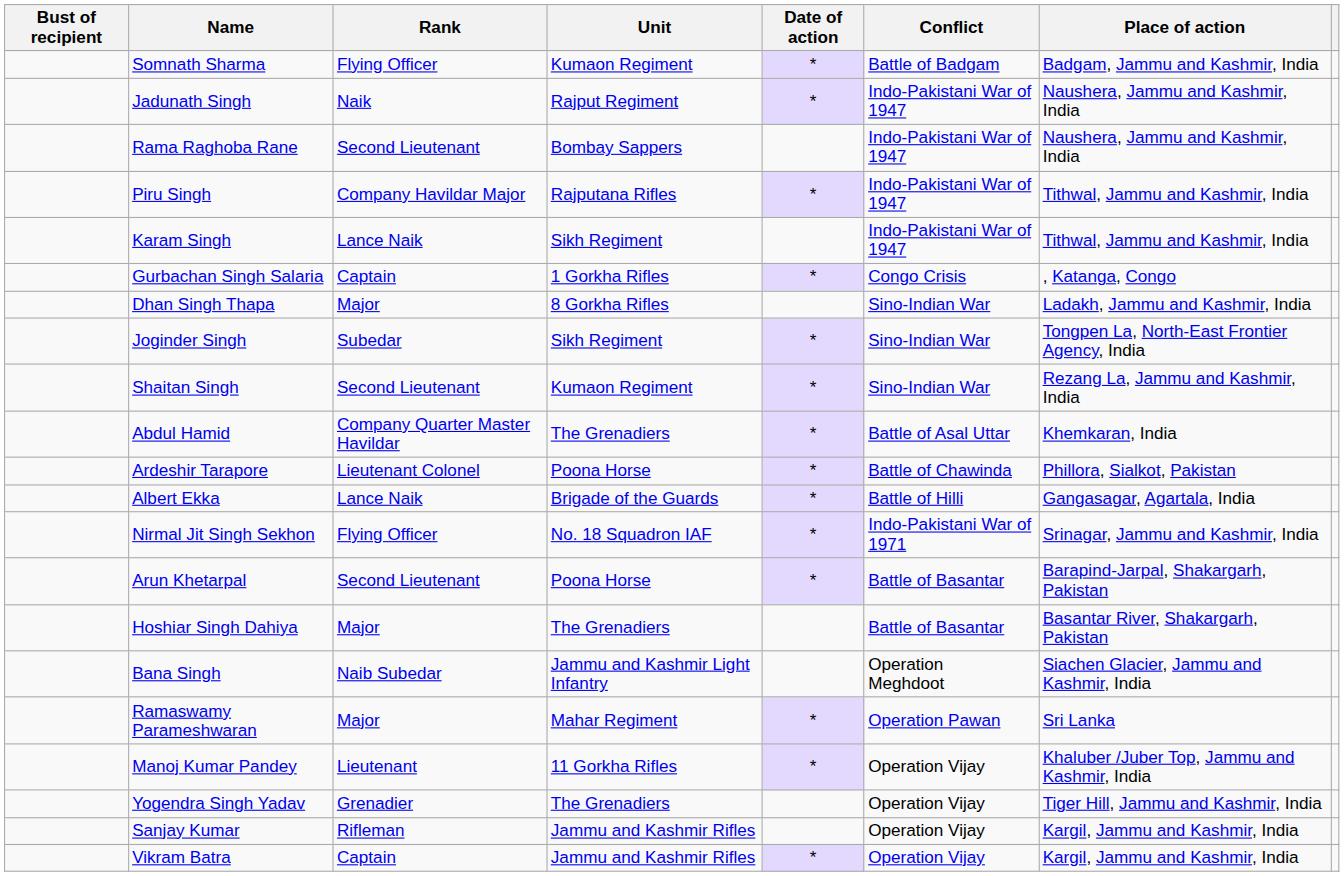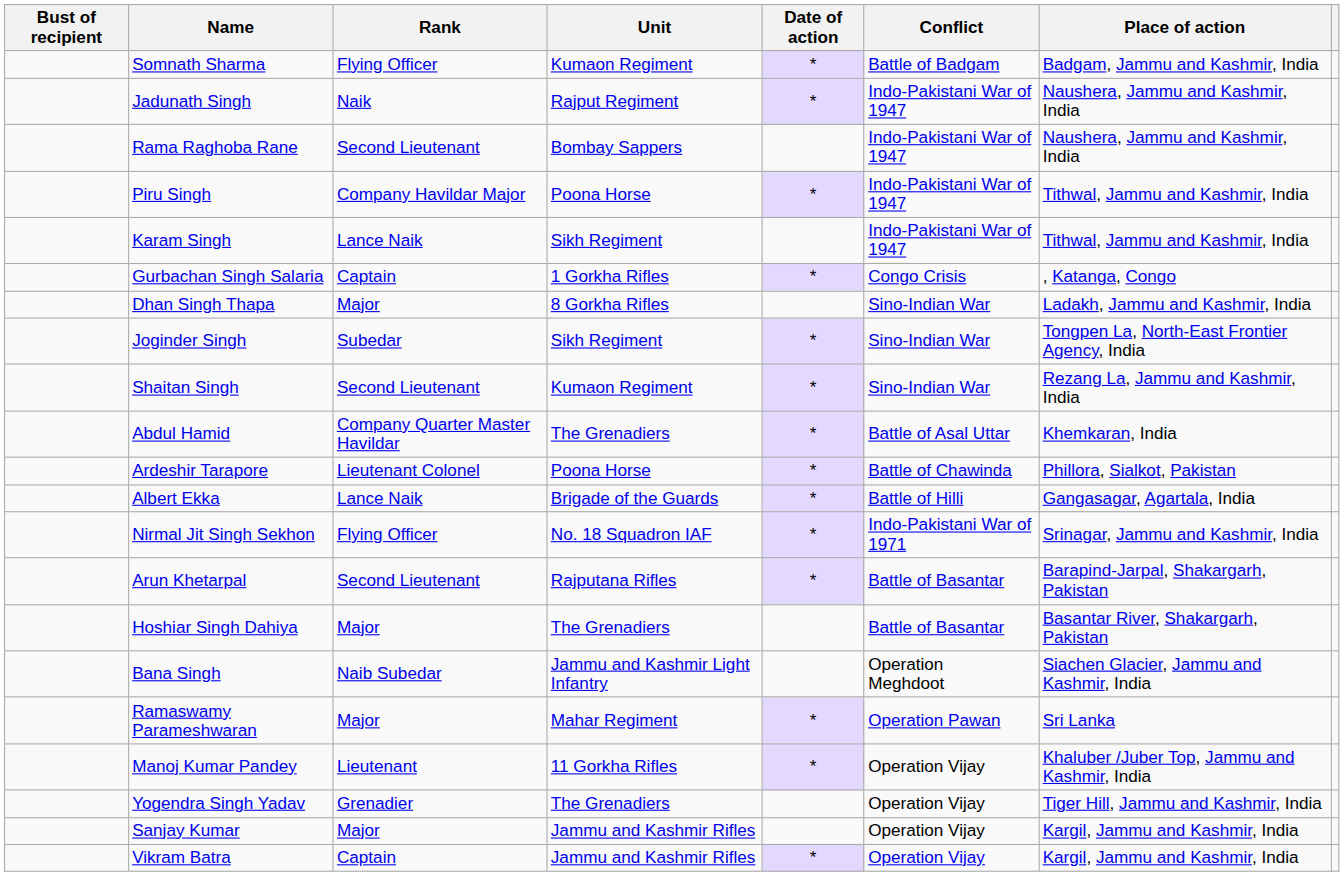Piru Singh | Unit: Rajputana Rifles -> Poona Horse
Arun Khetarpal | Unit: Poona Horse -> Rajputana Rifles
Sanjay Kumar | Rank: Rifleman -> Major
